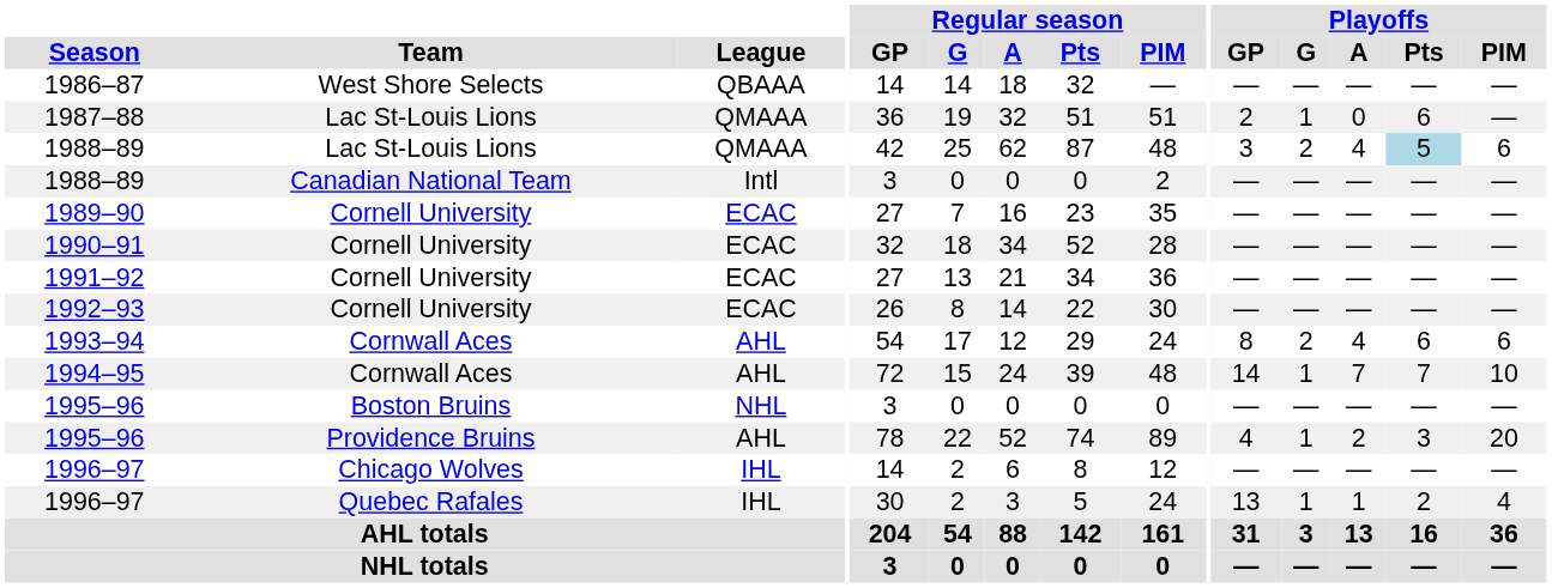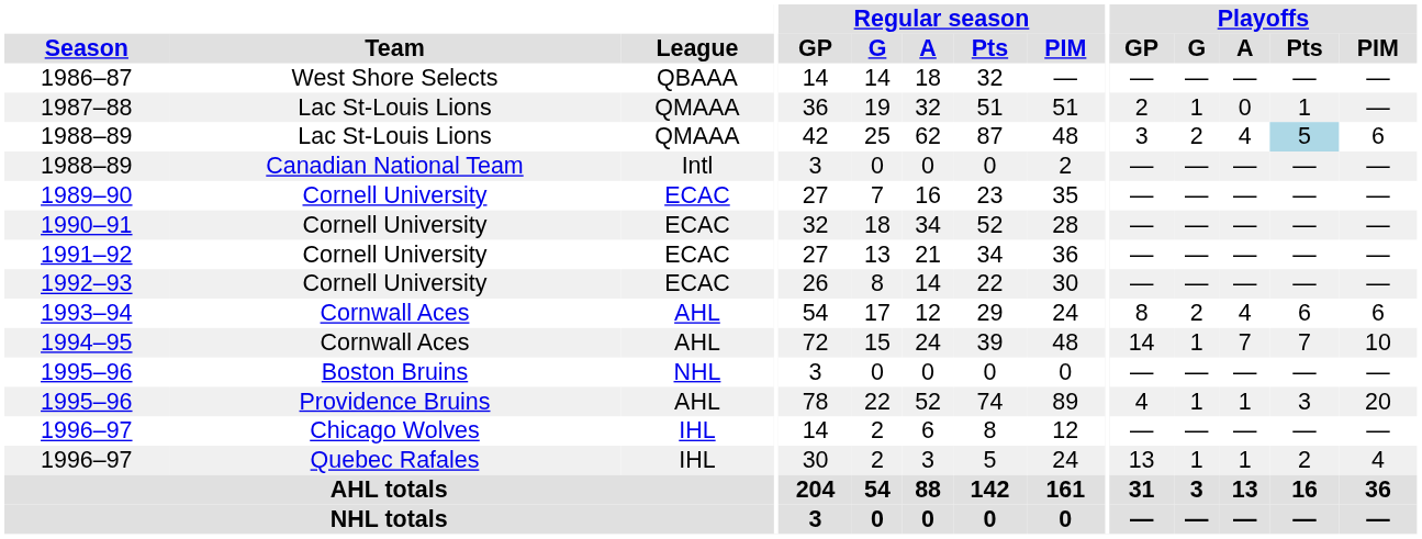1987–88 | Playoffs / Pts: 6 -> 1
1995–96 / Providence Bruins | Playoffs / A: 2 -> 1
